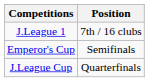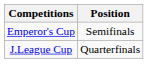- row: J.League 1 | 7th / 16 clubs
